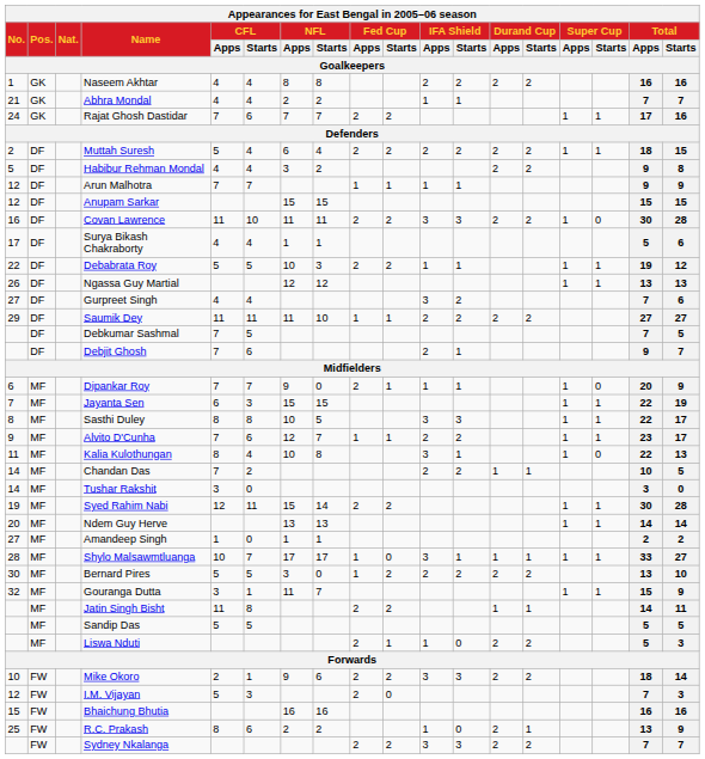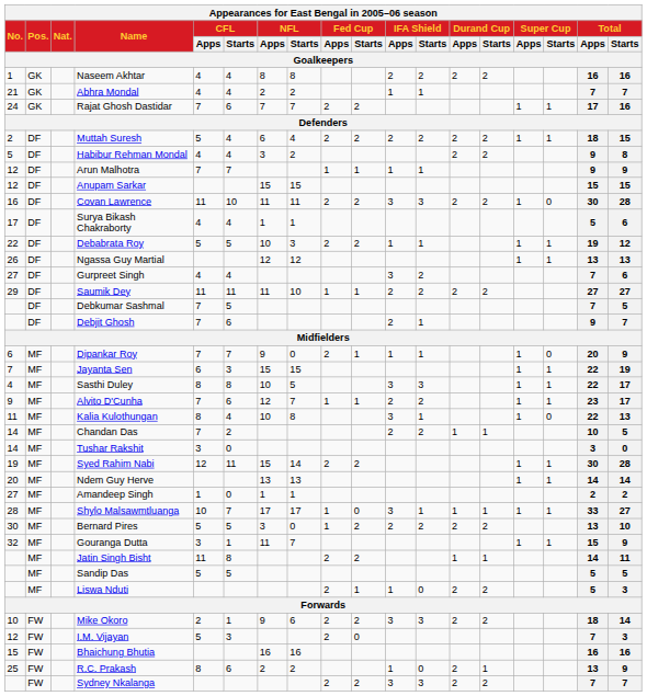Sasthi Duley | No.: 8 -> 4
